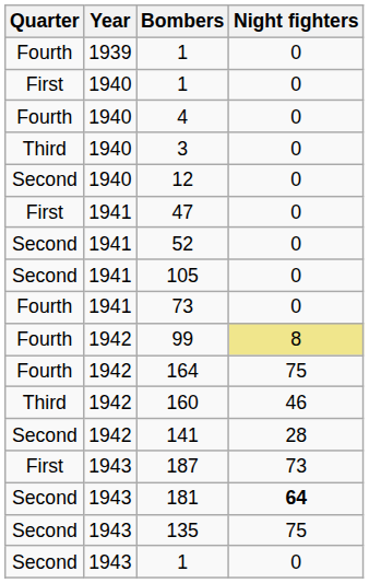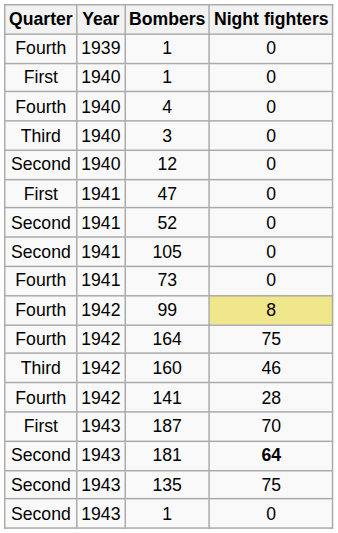141 | Quarter: Second -> Fourth
187 | Night fighters: 73 -> 70
